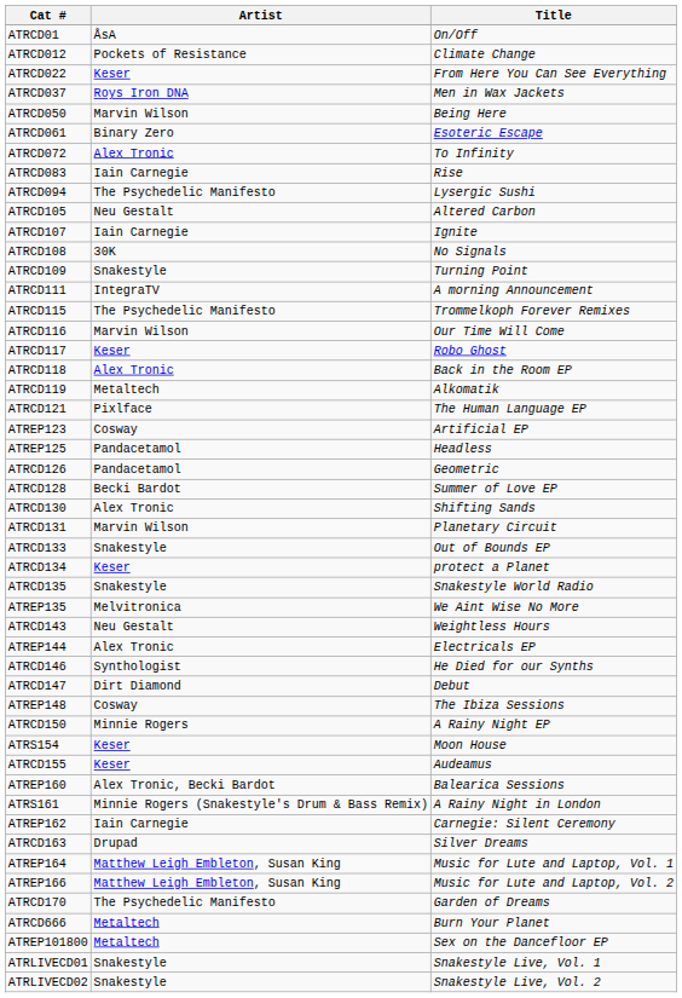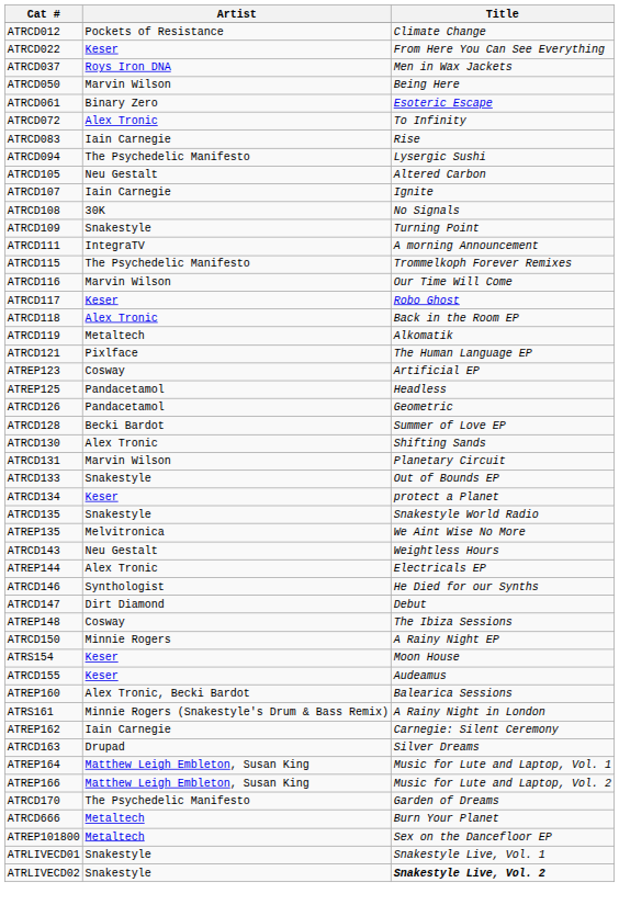- row: ATRCD01 | ÅsA | On/Off
ATRLIVECD02 | Title: normal -> bold
